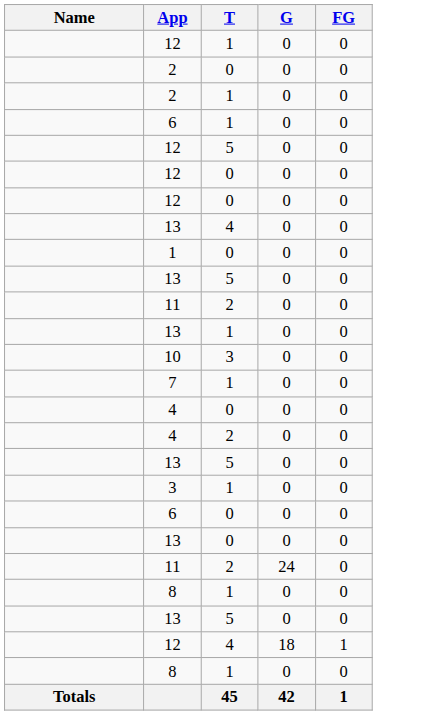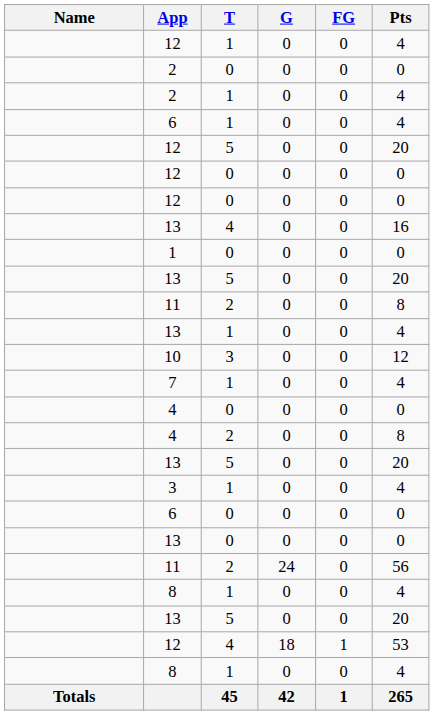+ column: Pts | 4 | 0 | 4 | 4 | 20 | 0 | 0 | 16 | 0 | 20 | 8 | 4 | 12 | 4 | 0 | 8 | 20 | 4 | 0 | 0 | 56 | 4 | 20 | 53 | 4 | 265
